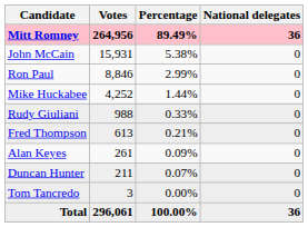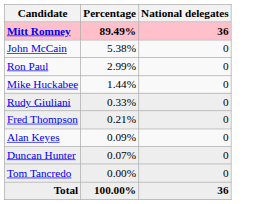- column: Votes | 264,956 | 15,931 | 8,846 | 4,252 | 988 | 613 | 261 | 211 | 3 | 296,061
